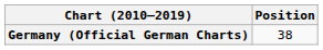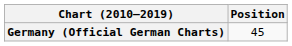Germany (Official German Charts) | Position: 38 -> 45
